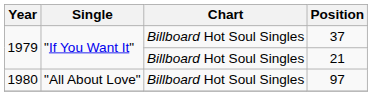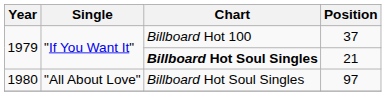37 | Chart: Billboard Hot Soul Singles -> Billboard Hot 100
21 | Chart: normal -> bold
